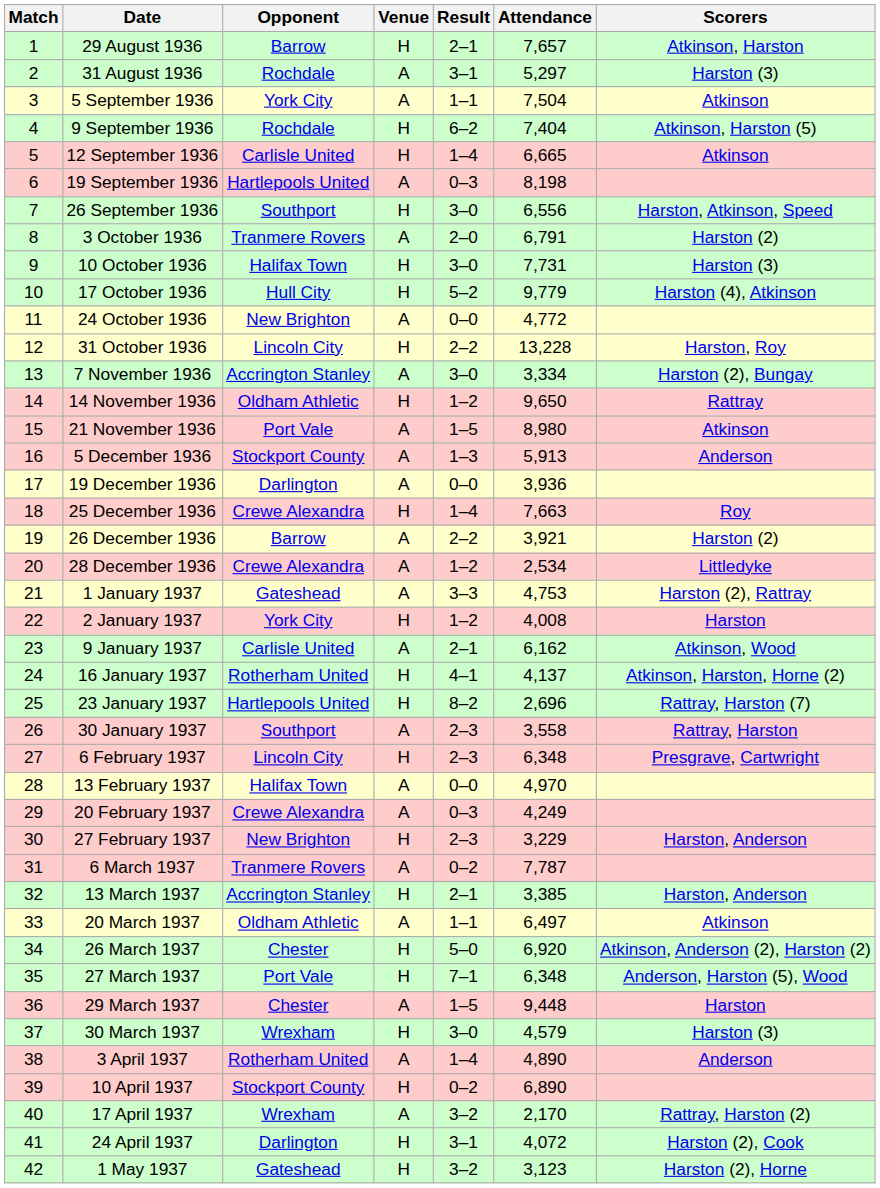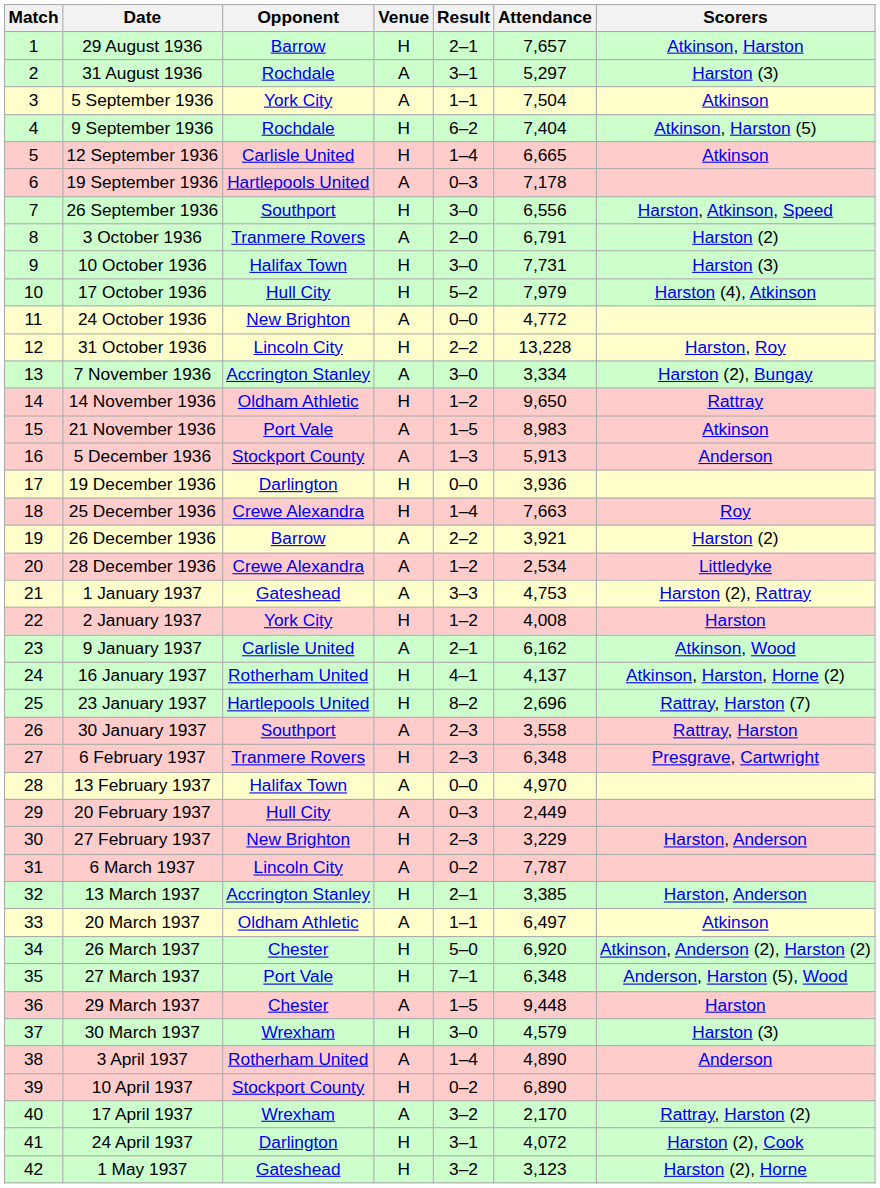19 September 1936 | Attendance: 8,198 -> 7,178
17 October 1936 | Attendance: 9,779 -> 7,979
21 November 1936 | Attendance: 8,980 -> 8,983
19 December 1936 | Venue: A -> H
6 February 1937 | Opponent: Lincoln City -> Tranmere Rovers
20 February 1937 | Opponent: Crewe Alexandra -> Hull City
20 February 1937 | Attendance: 4,249 -> 2,449
6 March 1937 | Opponent: Tranmere Rovers -> Lincoln City
